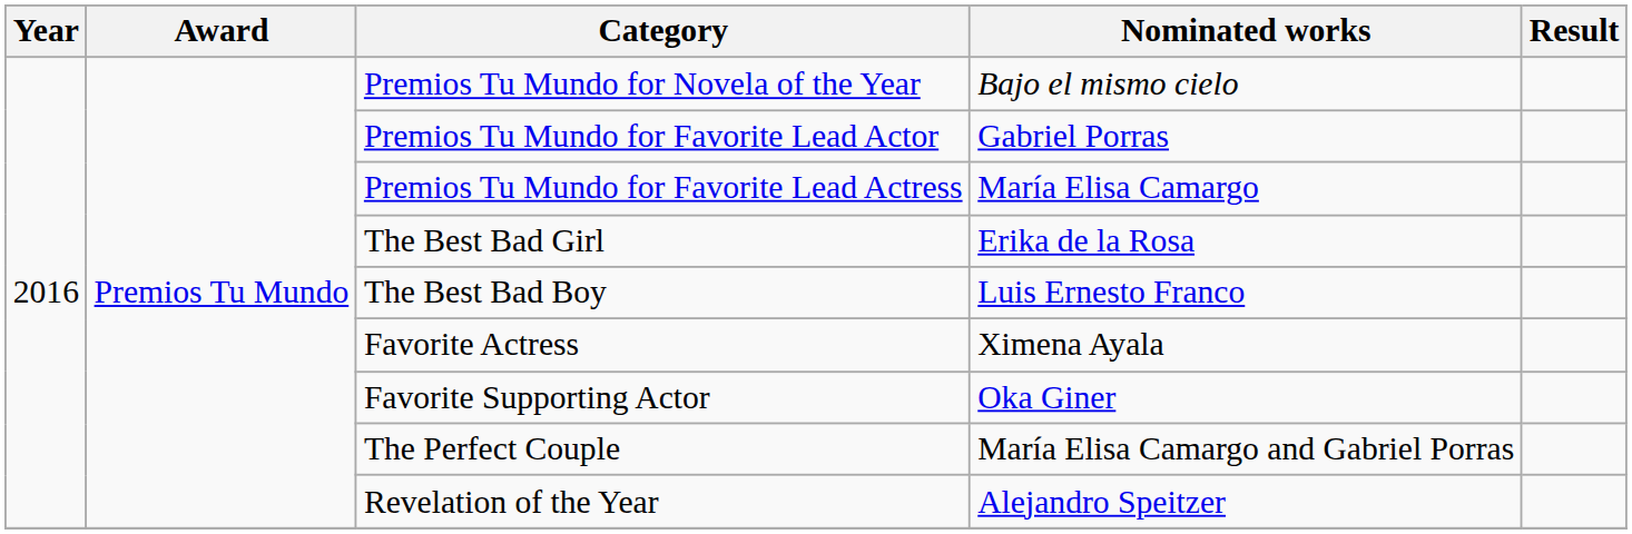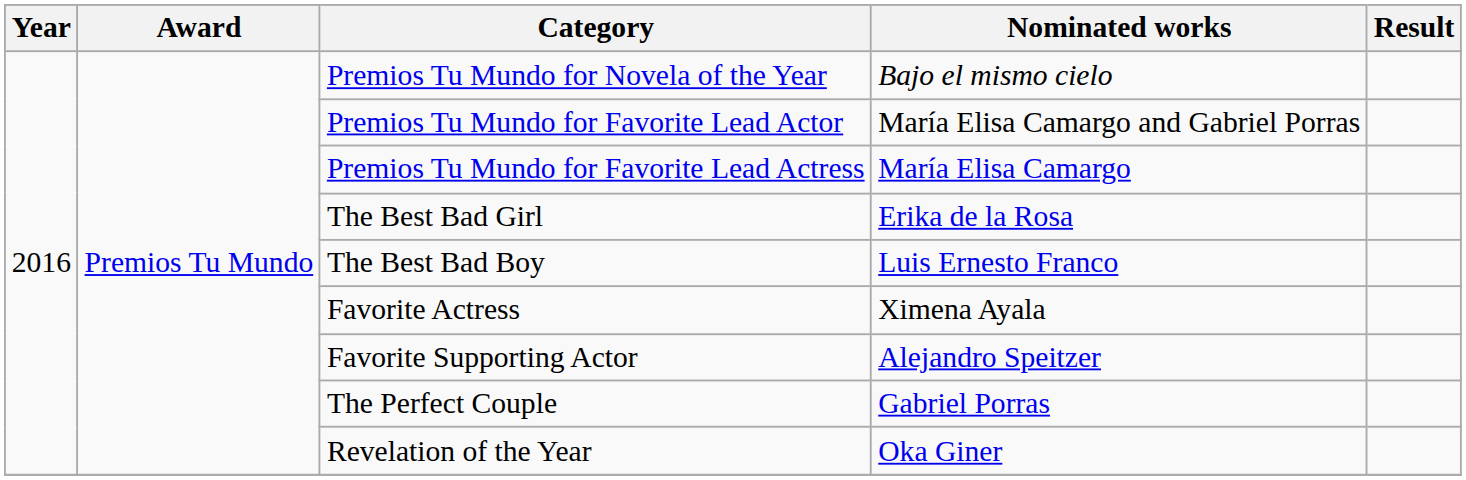Premios Tu Mundo for Favorite Lead Actor | Nominated works: Gabriel Porras -> María Elisa Camargo and Gabriel Porras
Favorite Supporting Actor | Nominated works: Oka Giner -> Alejandro Speitzer
The Perfect Couple | Nominated works: María Elisa Camargo and Gabriel Porras -> Gabriel Porras
Revelation of the Year | Nominated works: Alejandro Speitzer -> Oka Giner
